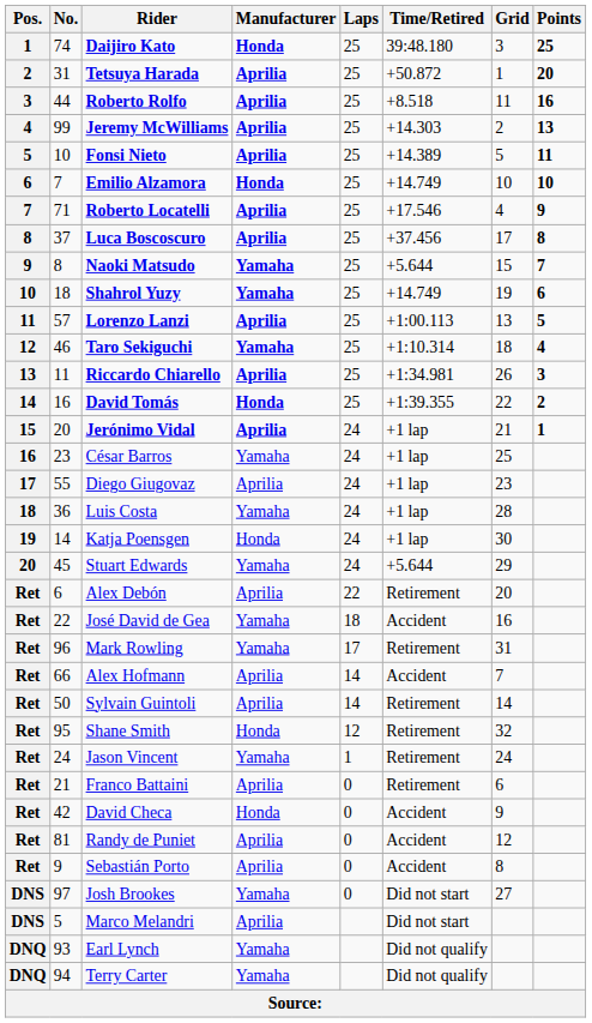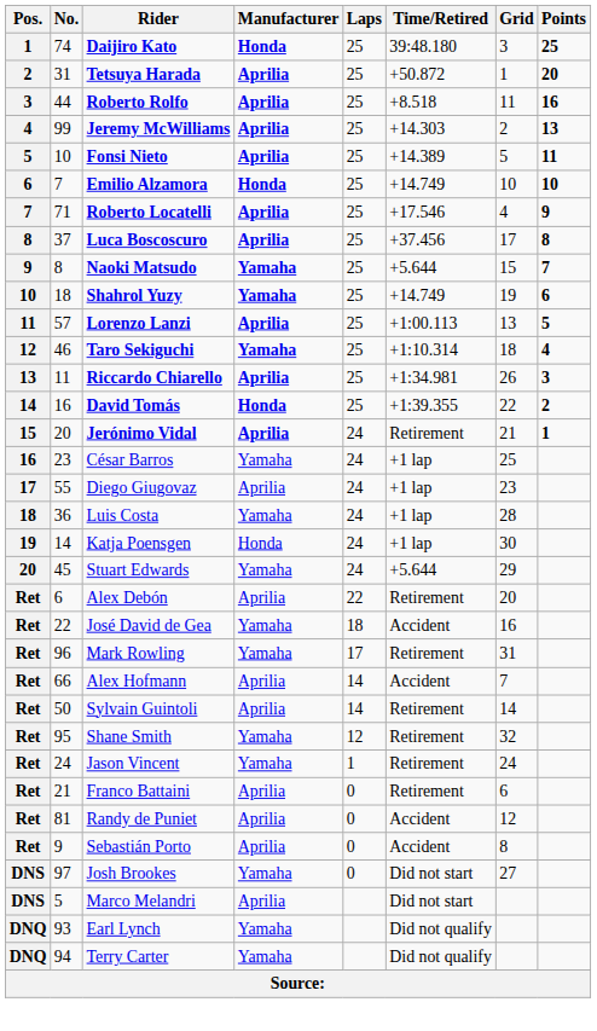Jerónimo Vidal | Time/Retired: +1 lap -> Retirement
Shane Smith | Manufacturer: Honda -> Yamaha
- row: Ret | 42 | David Checa | Honda | 0 | Accident | 9
